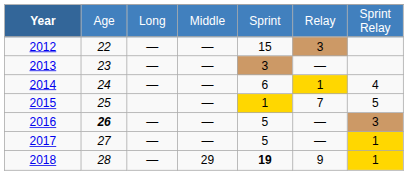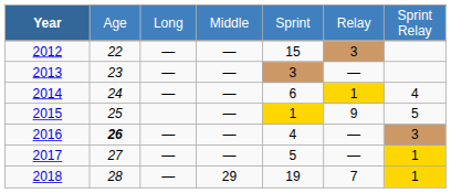2015 | column 6: 7 -> 9
2016 | column 5: 5 -> 4
2018 | column 5: bold -> normal
2018 | column 6: 9 -> 7
